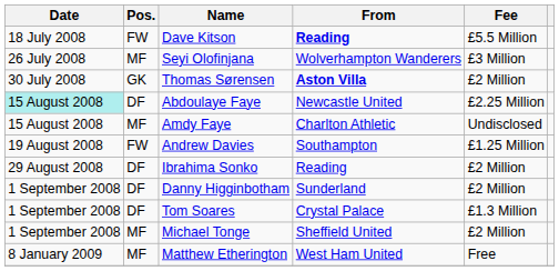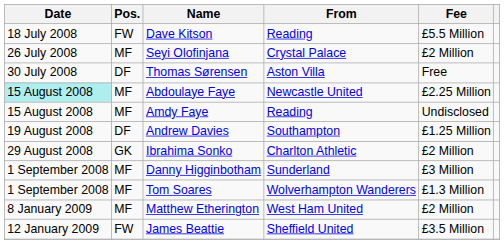Dave Kitson | From: bold -> normal
Seyi Olofinjana | From: Wolverhampton Wanderers -> Crystal Palace
Seyi Olofinjana | Fee: £3 Million -> £2 Million
Thomas Sørensen | Pos.: GK -> DF
Thomas Sørensen | From: bold -> normal
Thomas Sørensen | Fee: £2 Million -> Free
Abdoulaye Faye | Pos.: DF -> MF
Amdy Faye | From: Charlton Athletic -> Reading
Andrew Davies | Pos.: FW -> DF
Ibrahima Sonko | Pos.: DF -> GK
Ibrahima Sonko | From: Reading -> Charlton Athletic
Danny Higginbotham | Pos.: DF -> MF
Danny Higginbotham | Fee: £2 Million -> £3 Million
Tom Soares | Pos.: DF -> MF
Tom Soares | From: Crystal Palace -> Wolverhampton Wanderers
- row: 1 September 2008 | MF | Michael Tonge | Sheffield United | £2 Million
Matthew Etherington | Fee: Free -> £2 Million
+ row: 12 January 2009 | FW | James Beattie | Sheffield United | £3.5 Million
